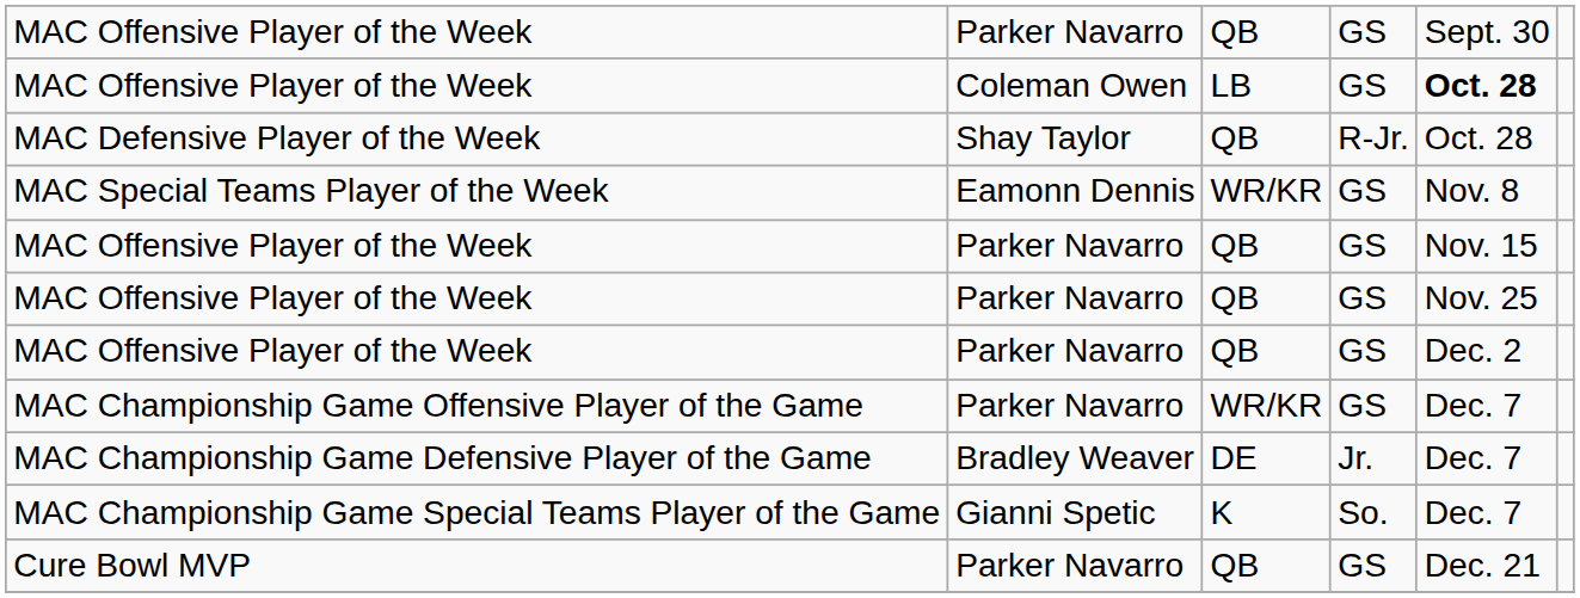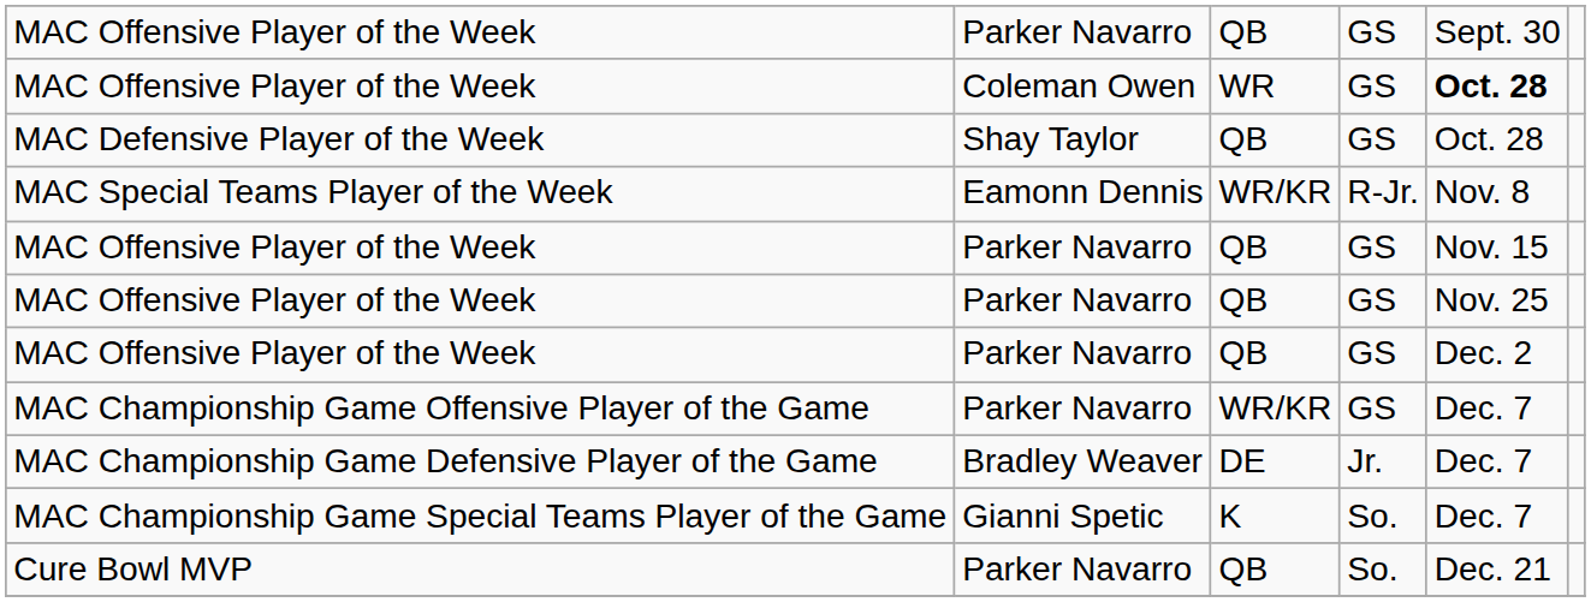MAC Offensive Player of the Week / Coleman Owen | column 3: LB -> WR
MAC Defensive Player of the Week | column 4: R-Jr. -> GS
MAC Special Teams Player of the Week | column 4: GS -> R-Jr.
Cure Bowl MVP | column 4: GS -> So.
